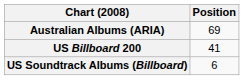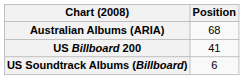Australian Albums (ARIA) | Position: 69 -> 68
